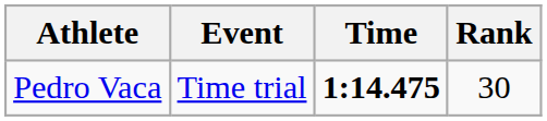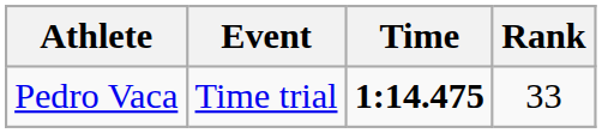Pedro Vaca | Rank: 30 -> 33
